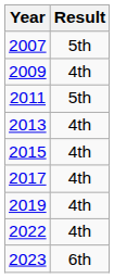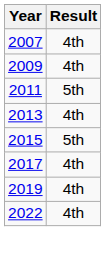2007 | Result: 5th -> 4th
2015 | Result: 4th -> 5th
- row: 2023 | 6th
